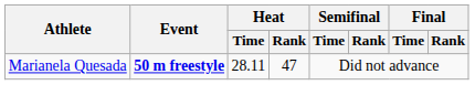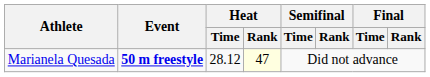Marianela Quesada | Heat / Time: 28.11 -> 28.12
Marianela Quesada | Heat / Rank: no background -> lightyellow background
